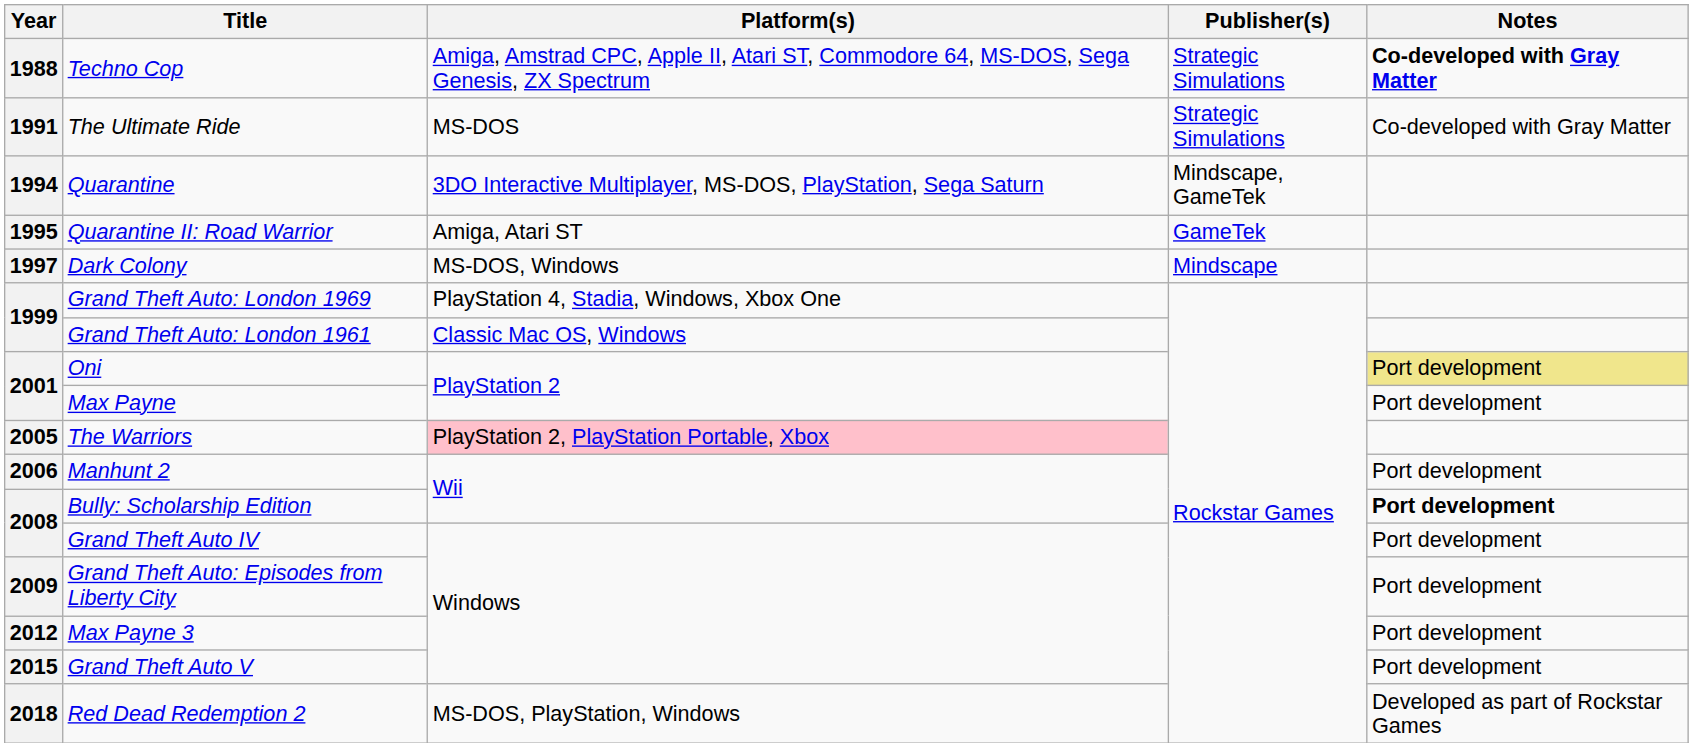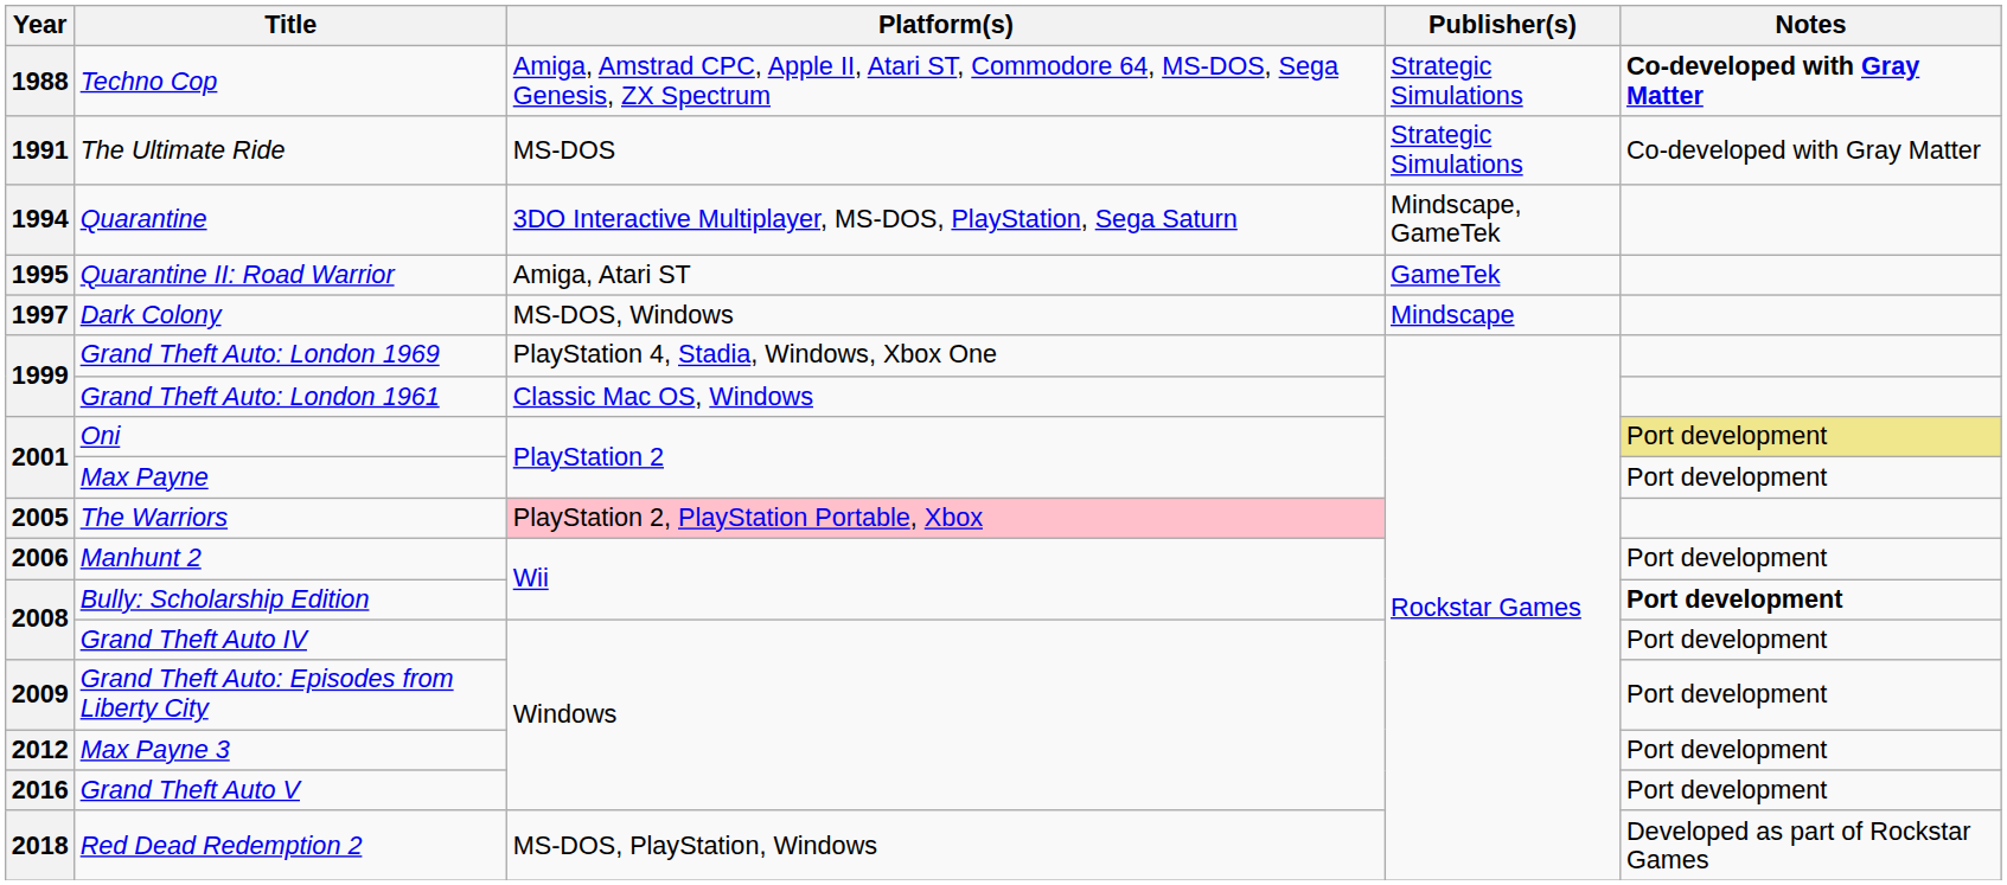Grand Theft Auto V | Year: 2015 -> 2016
